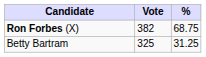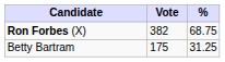Betty Bartram | Vote: 325 -> 175
